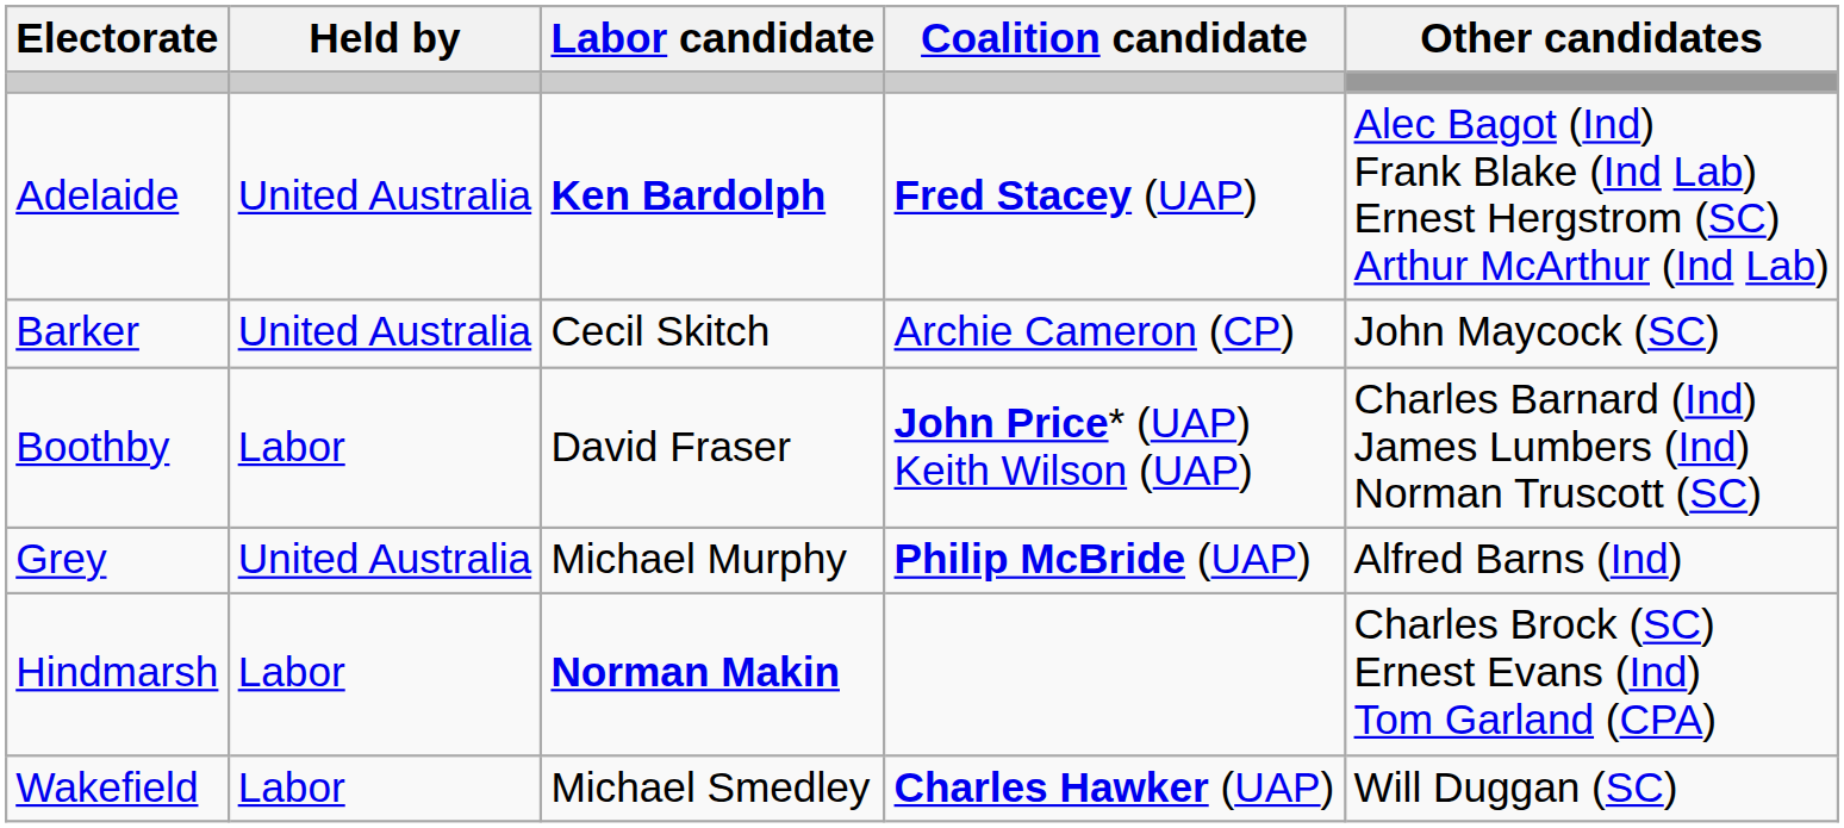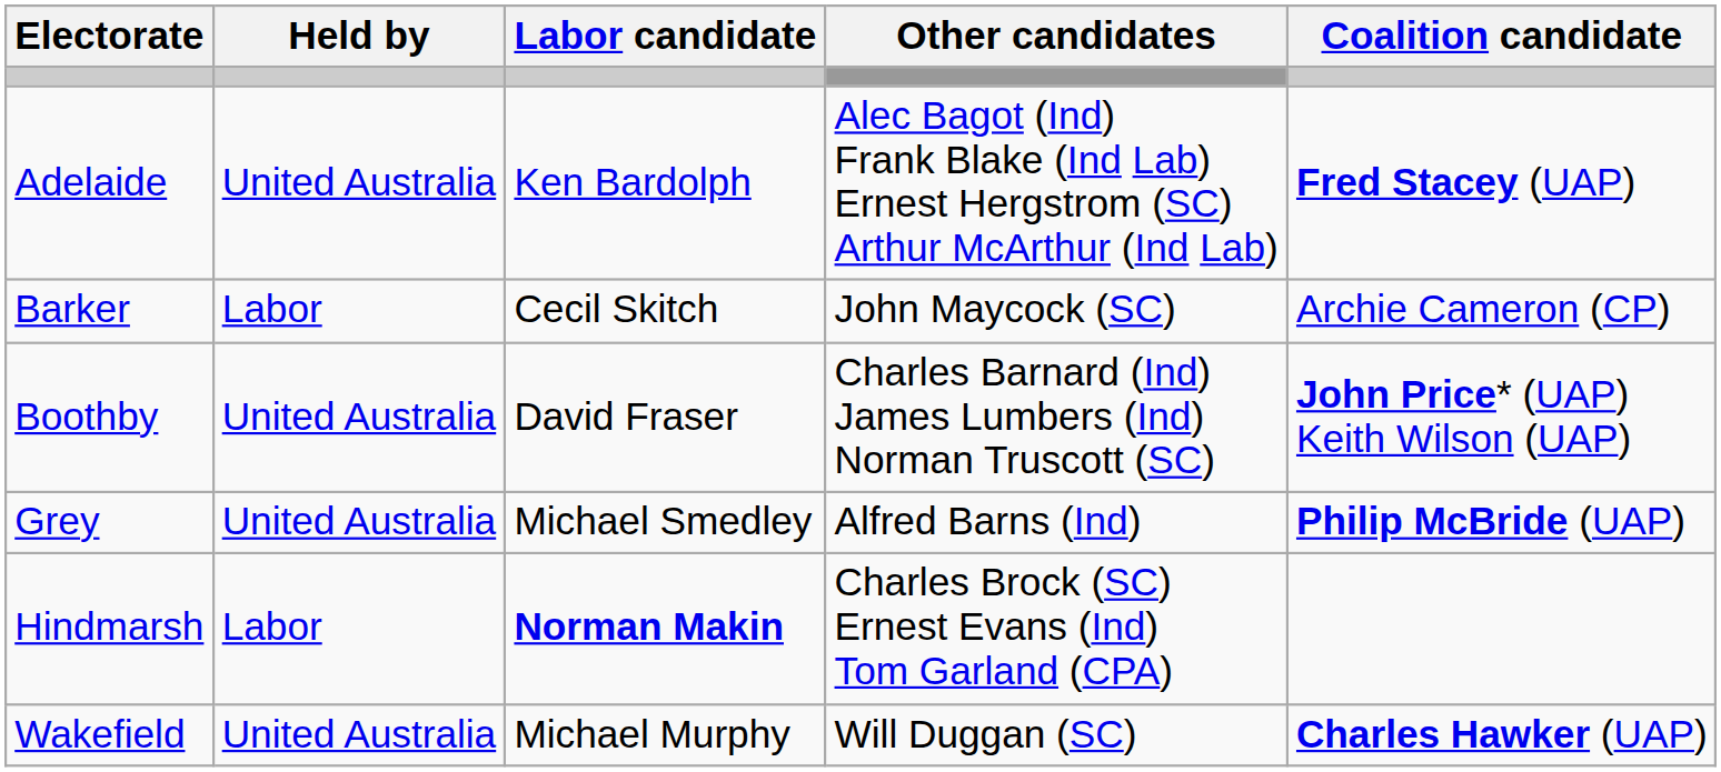columns swapped: Coalition candidate <-> Other candidates
Adelaide | Labor candidate: bold -> normal
Barker | Held by: United Australia -> Labor
Boothby | Held by: Labor -> United Australia
Grey | Labor candidate: Michael Murphy -> Michael Smedley
Wakefield | Held by: Labor -> United Australia
Wakefield | Labor candidate: Michael Smedley -> Michael Murphy
